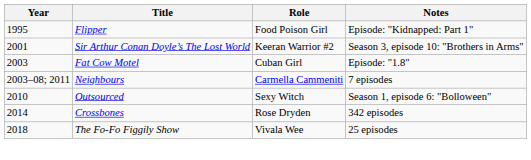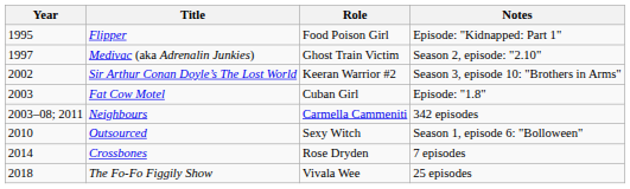+ row: 1997 | Medivac (aka Adrenalin Junkies) | Ghost Train Victim | Season 2, episode: "2.10"
Sir Arthur Conan Doyle’s The Lost World | Year: 2001 -> 2002
Neighbours | Notes: 7 episodes -> 342 episodes
Crossbones | Notes: 342 episodes -> 7 episodes
